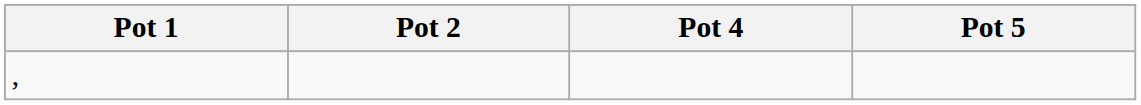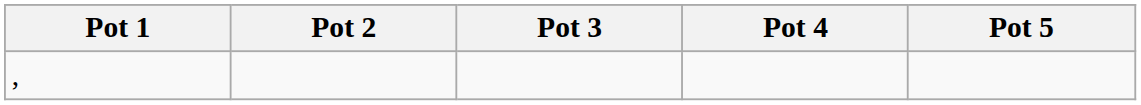+ column: Pot 3
